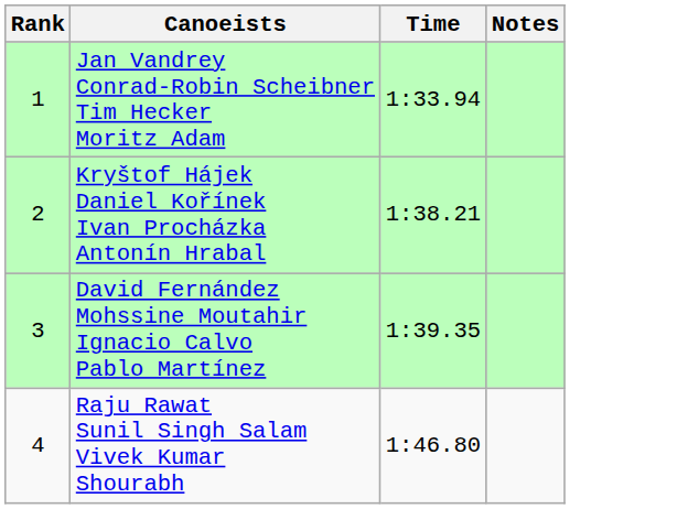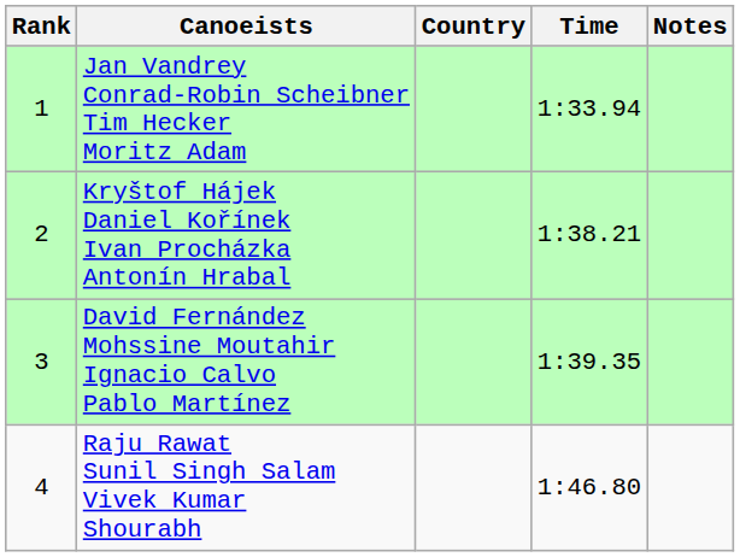+ column: Country
